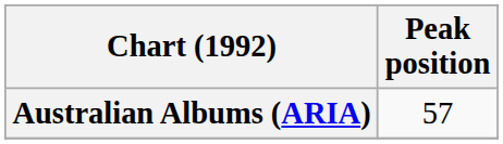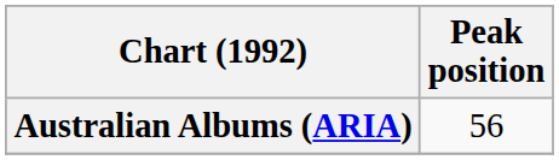Australian Albums (ARIA) | Peak position: 57 -> 56
